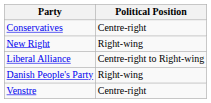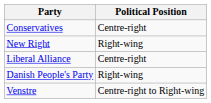Liberal Alliance | Political Position: Centre-right to Right-wing -> Centre-right
Venstre | Political Position: Centre-right -> Centre-right to Right-wing
